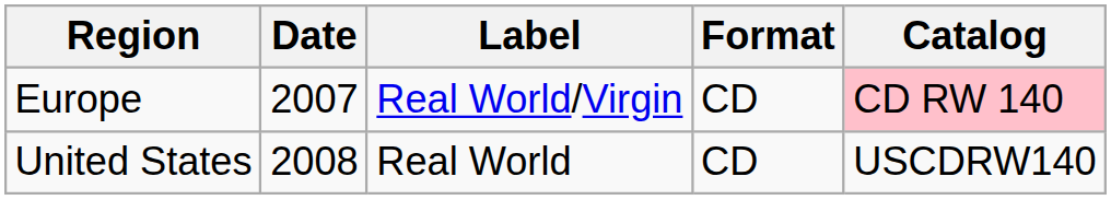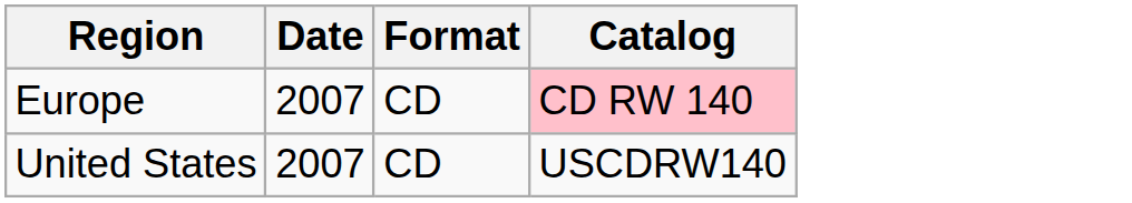- column: Label | Real World/Virgin | Real World
United States | Date: 2008 -> 2007
